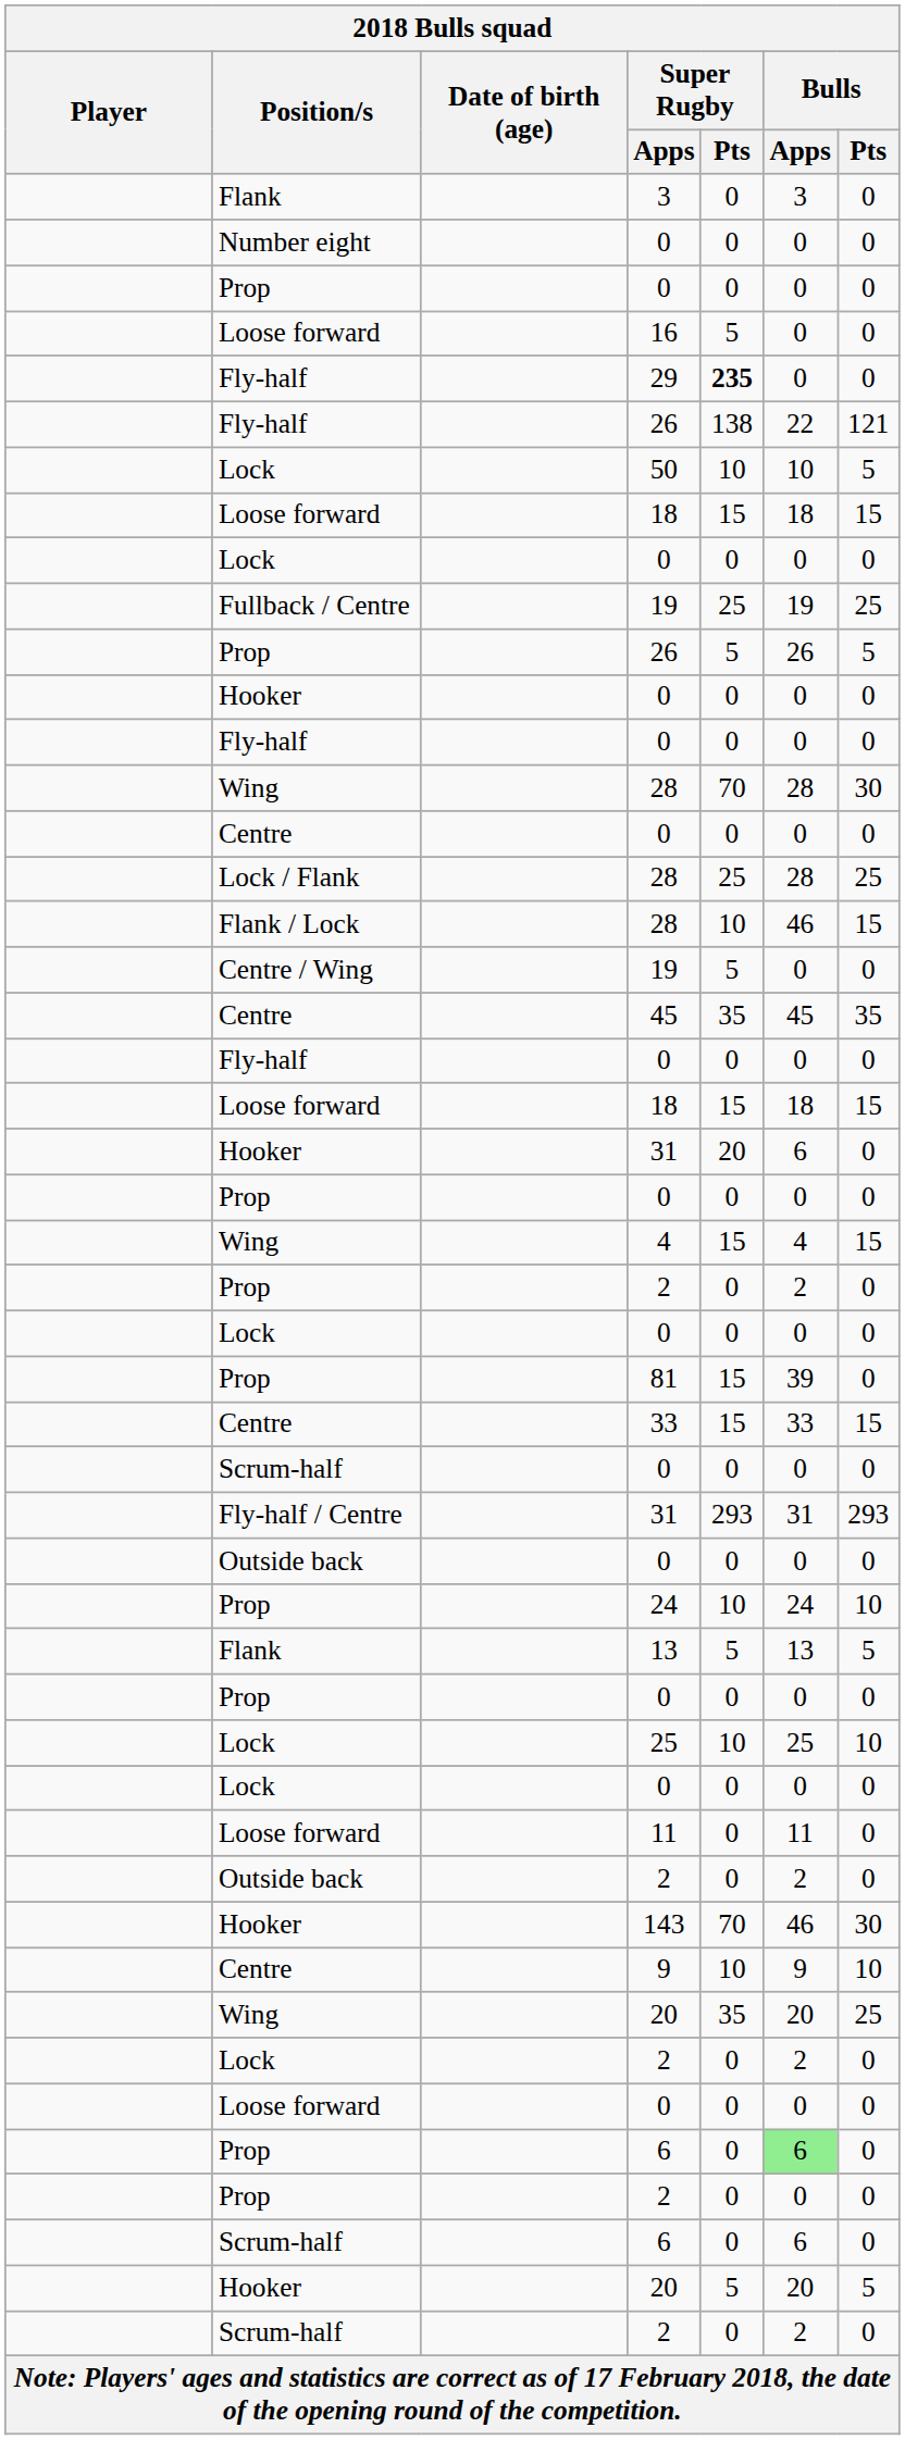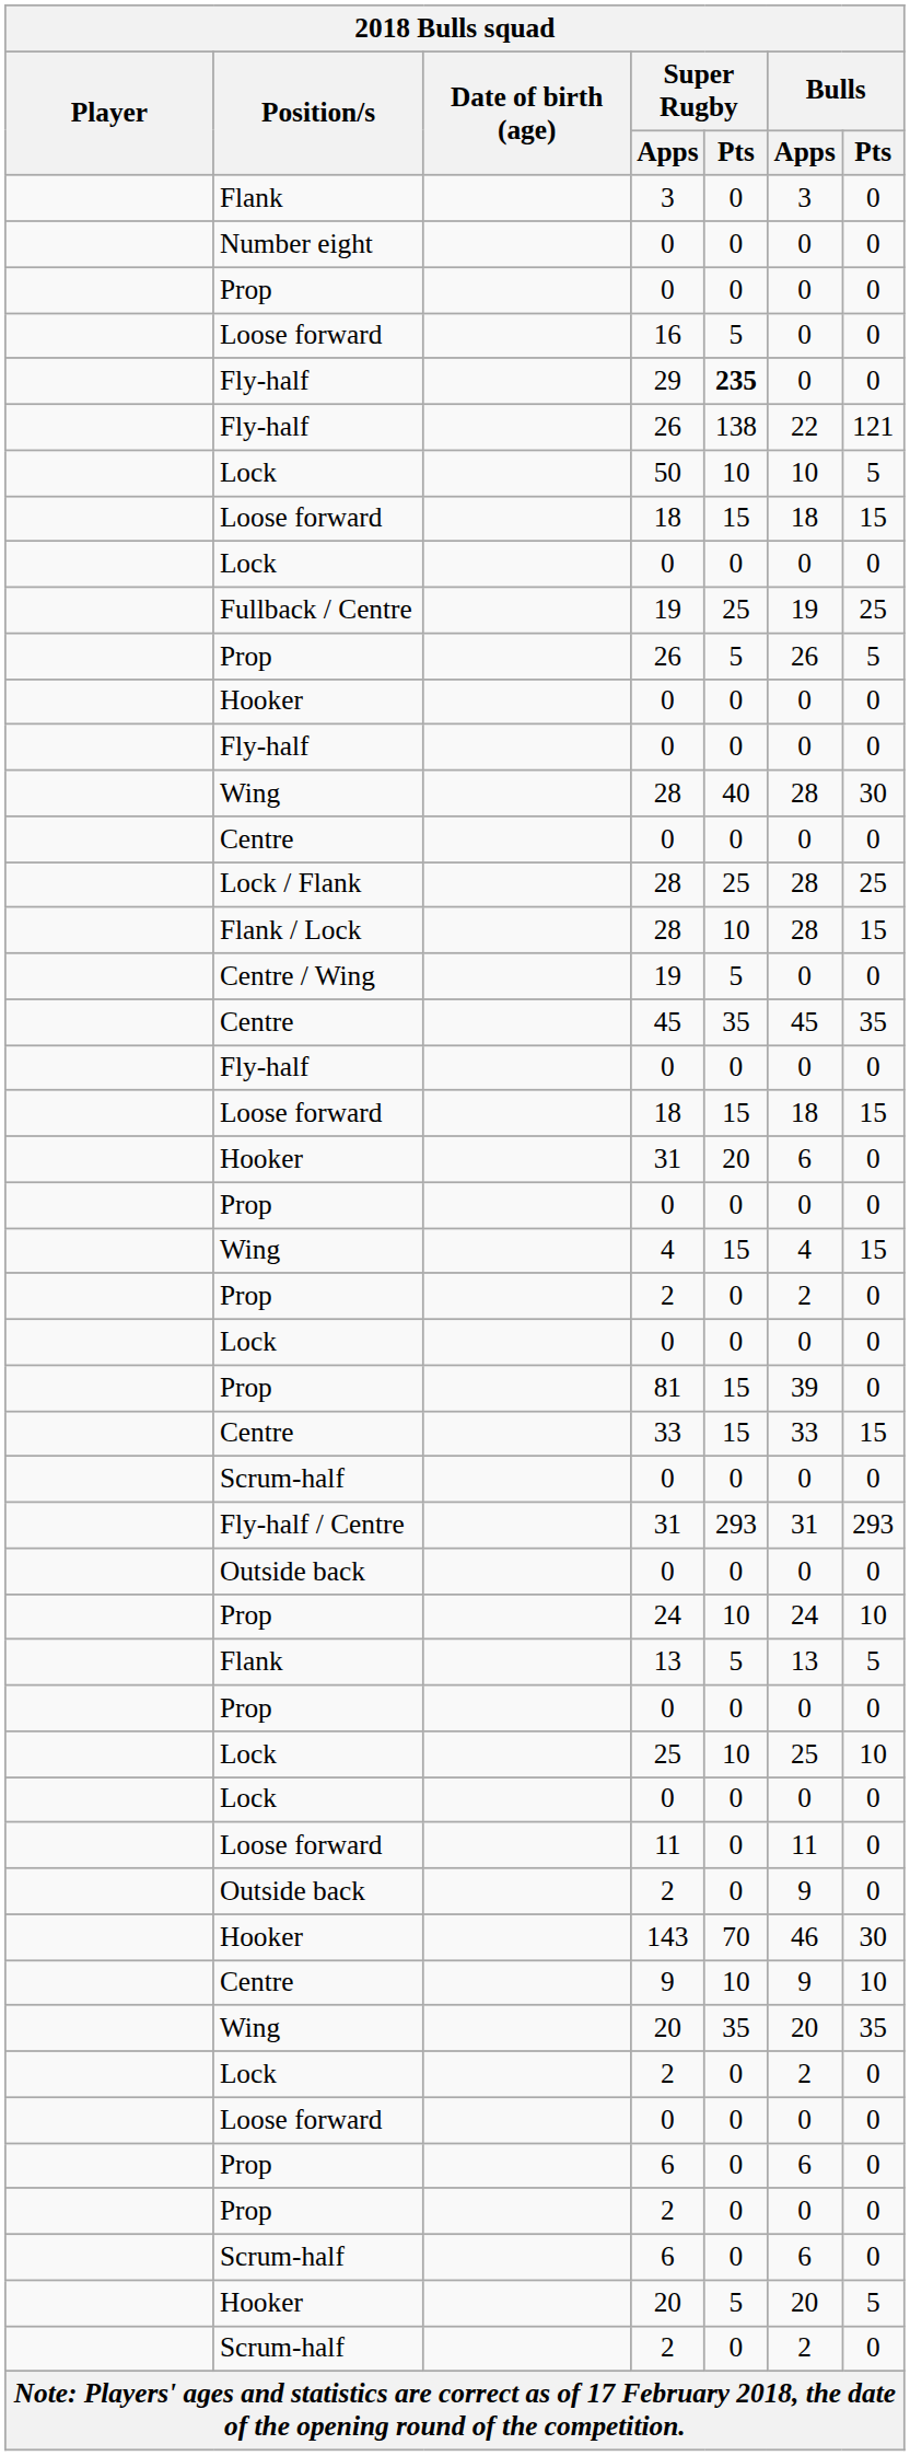Wing / 28 | Super Rugby / Pts: 70 -> 40
Flank / Lock / 28 | Bulls / Apps: 46 -> 28
Outside back / 2 | Bulls / Apps: 2 -> 9
Wing / 20 | Bulls / Pts: 25 -> 35
Prop / 6 | Bulls / Apps: lightgreen background -> no background
